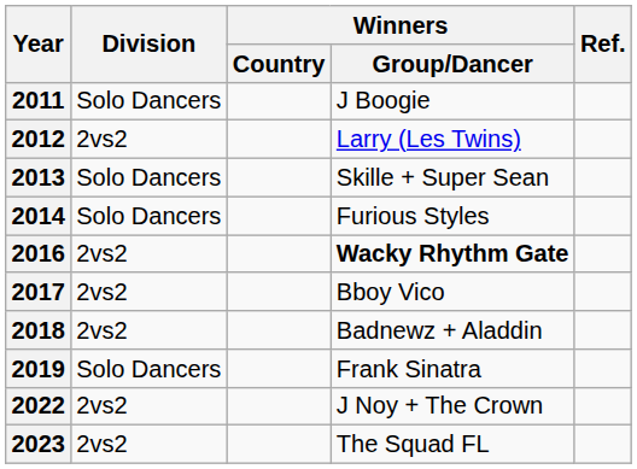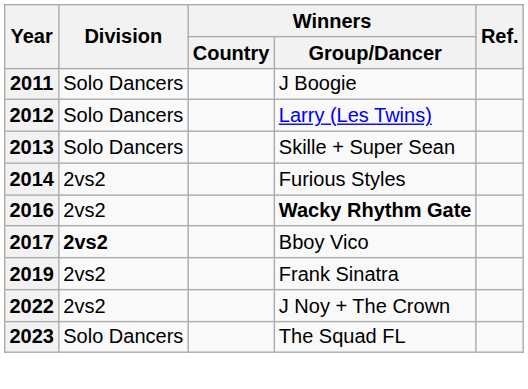2012 | Division: 2vs2 -> Solo Dancers
2014 | Division: Solo Dancers -> 2vs2
2017 | Division: normal -> bold
- row: 2018 | 2vs2 | Badnewz + Aladdin
2019 | Division: Solo Dancers -> 2vs2
2023 | Division: 2vs2 -> Solo Dancers
